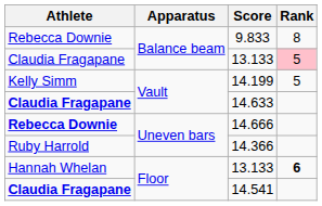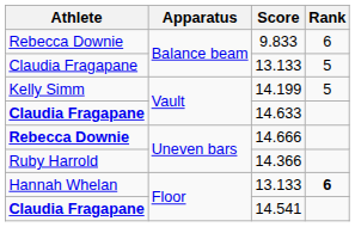9.833 | Rank: 8 -> 6
Claudia Fragapane / 13.133 | Rank: pink background -> no background
